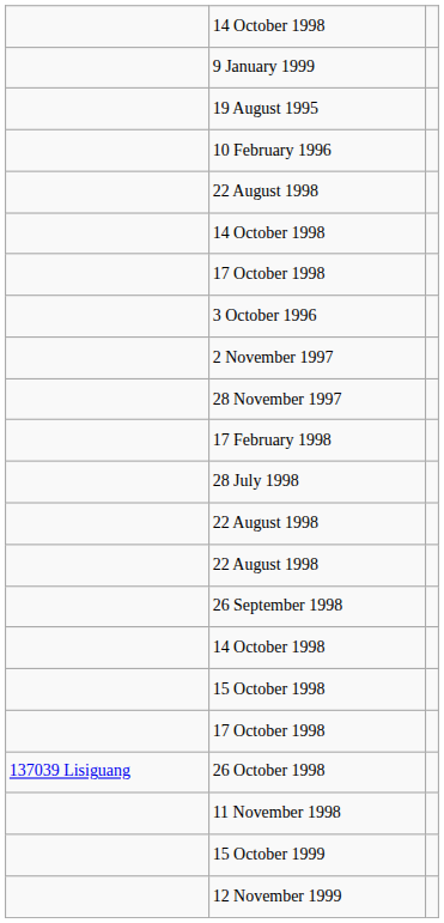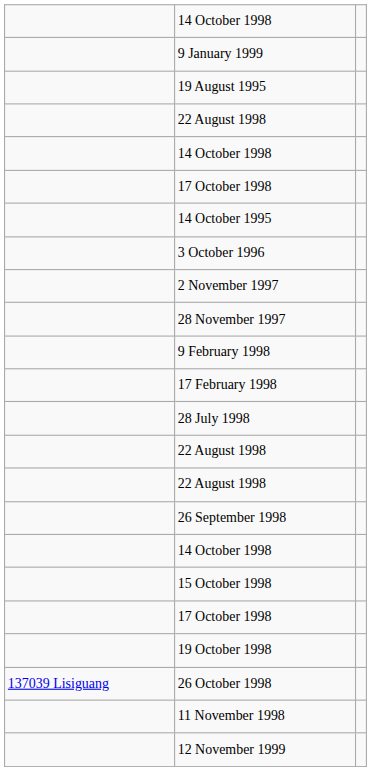- row: 10 February 1996
+ row: 14 October 1995
+ row: 9 February 1998
+ row: 19 October 1998
- row: 15 October 1999
